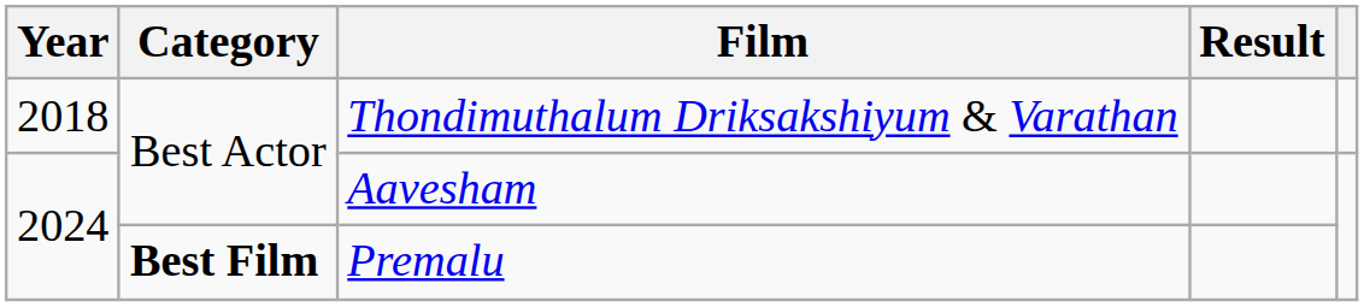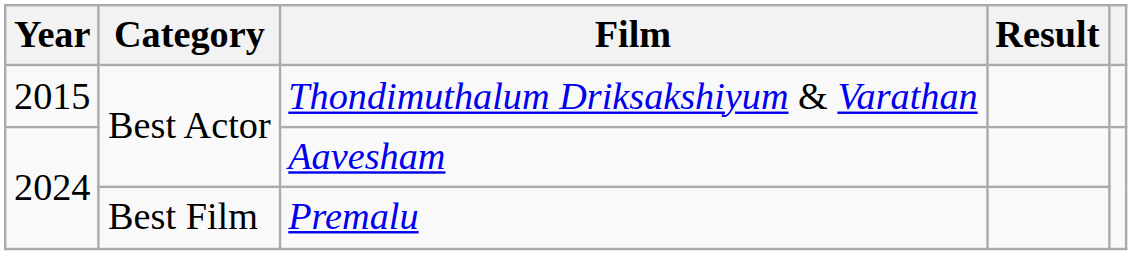Thondimuthalum Driksakshiyum & Varathan | Year: 2018 -> 2015
Premalu | Category: bold -> normal
